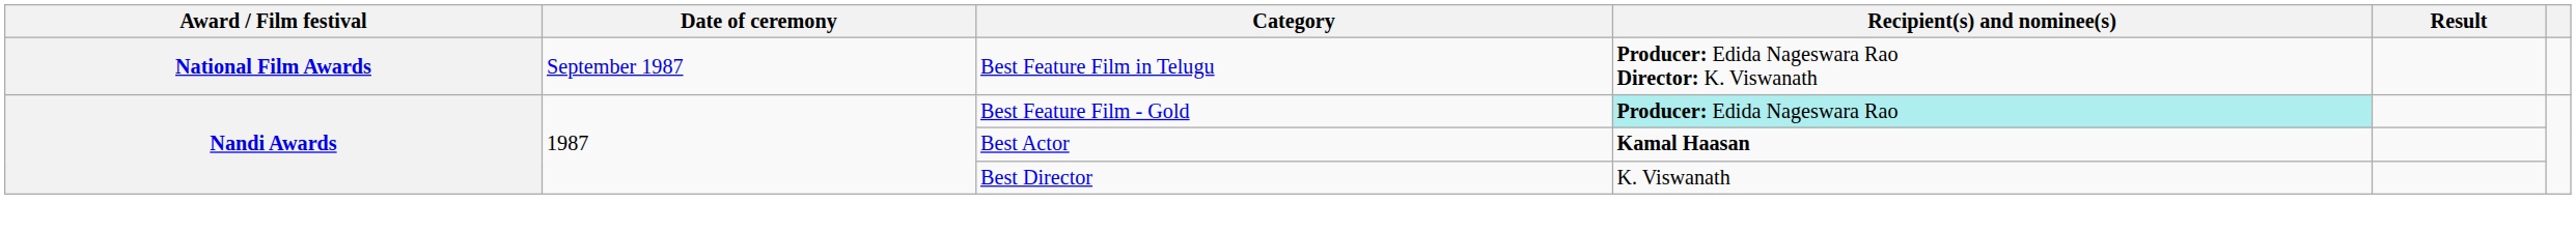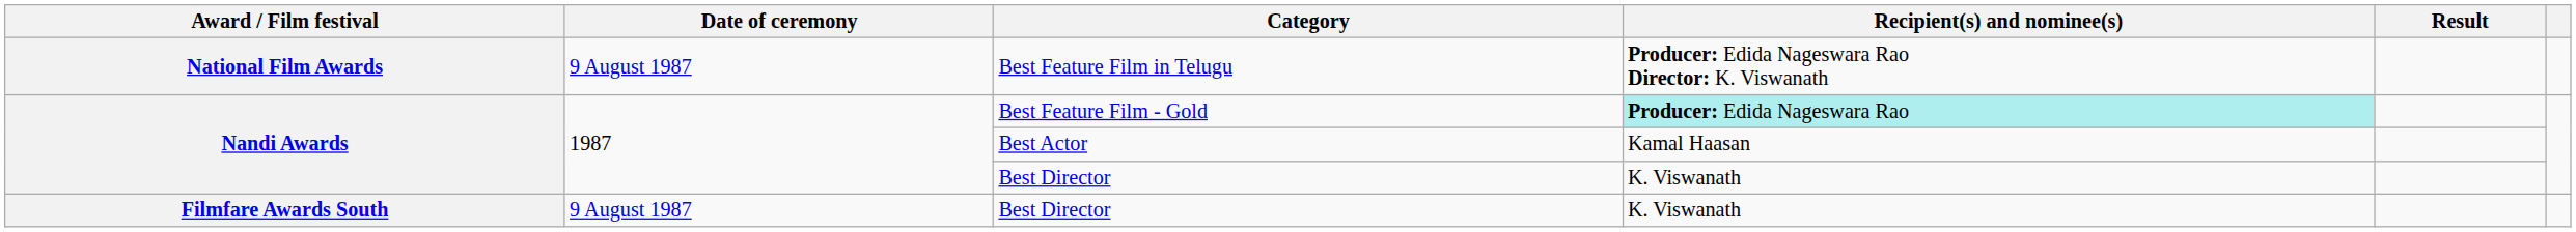Best Feature Film in Telugu | Date of ceremony: September 1987 -> 9 August 1987
Best Actor | Recipient(s) and nominee(s): bold -> normal
+ row: Filmfare Awards South | 9 August 1987 | Best Director | K. Viswanath
